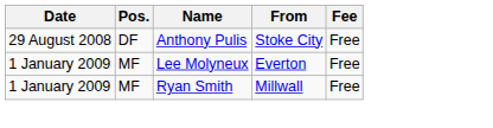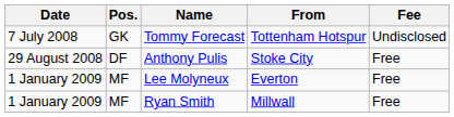+ row: 7 July 2008 | GK | Tommy Forecast | Tottenham Hotspur | Undisclosed
